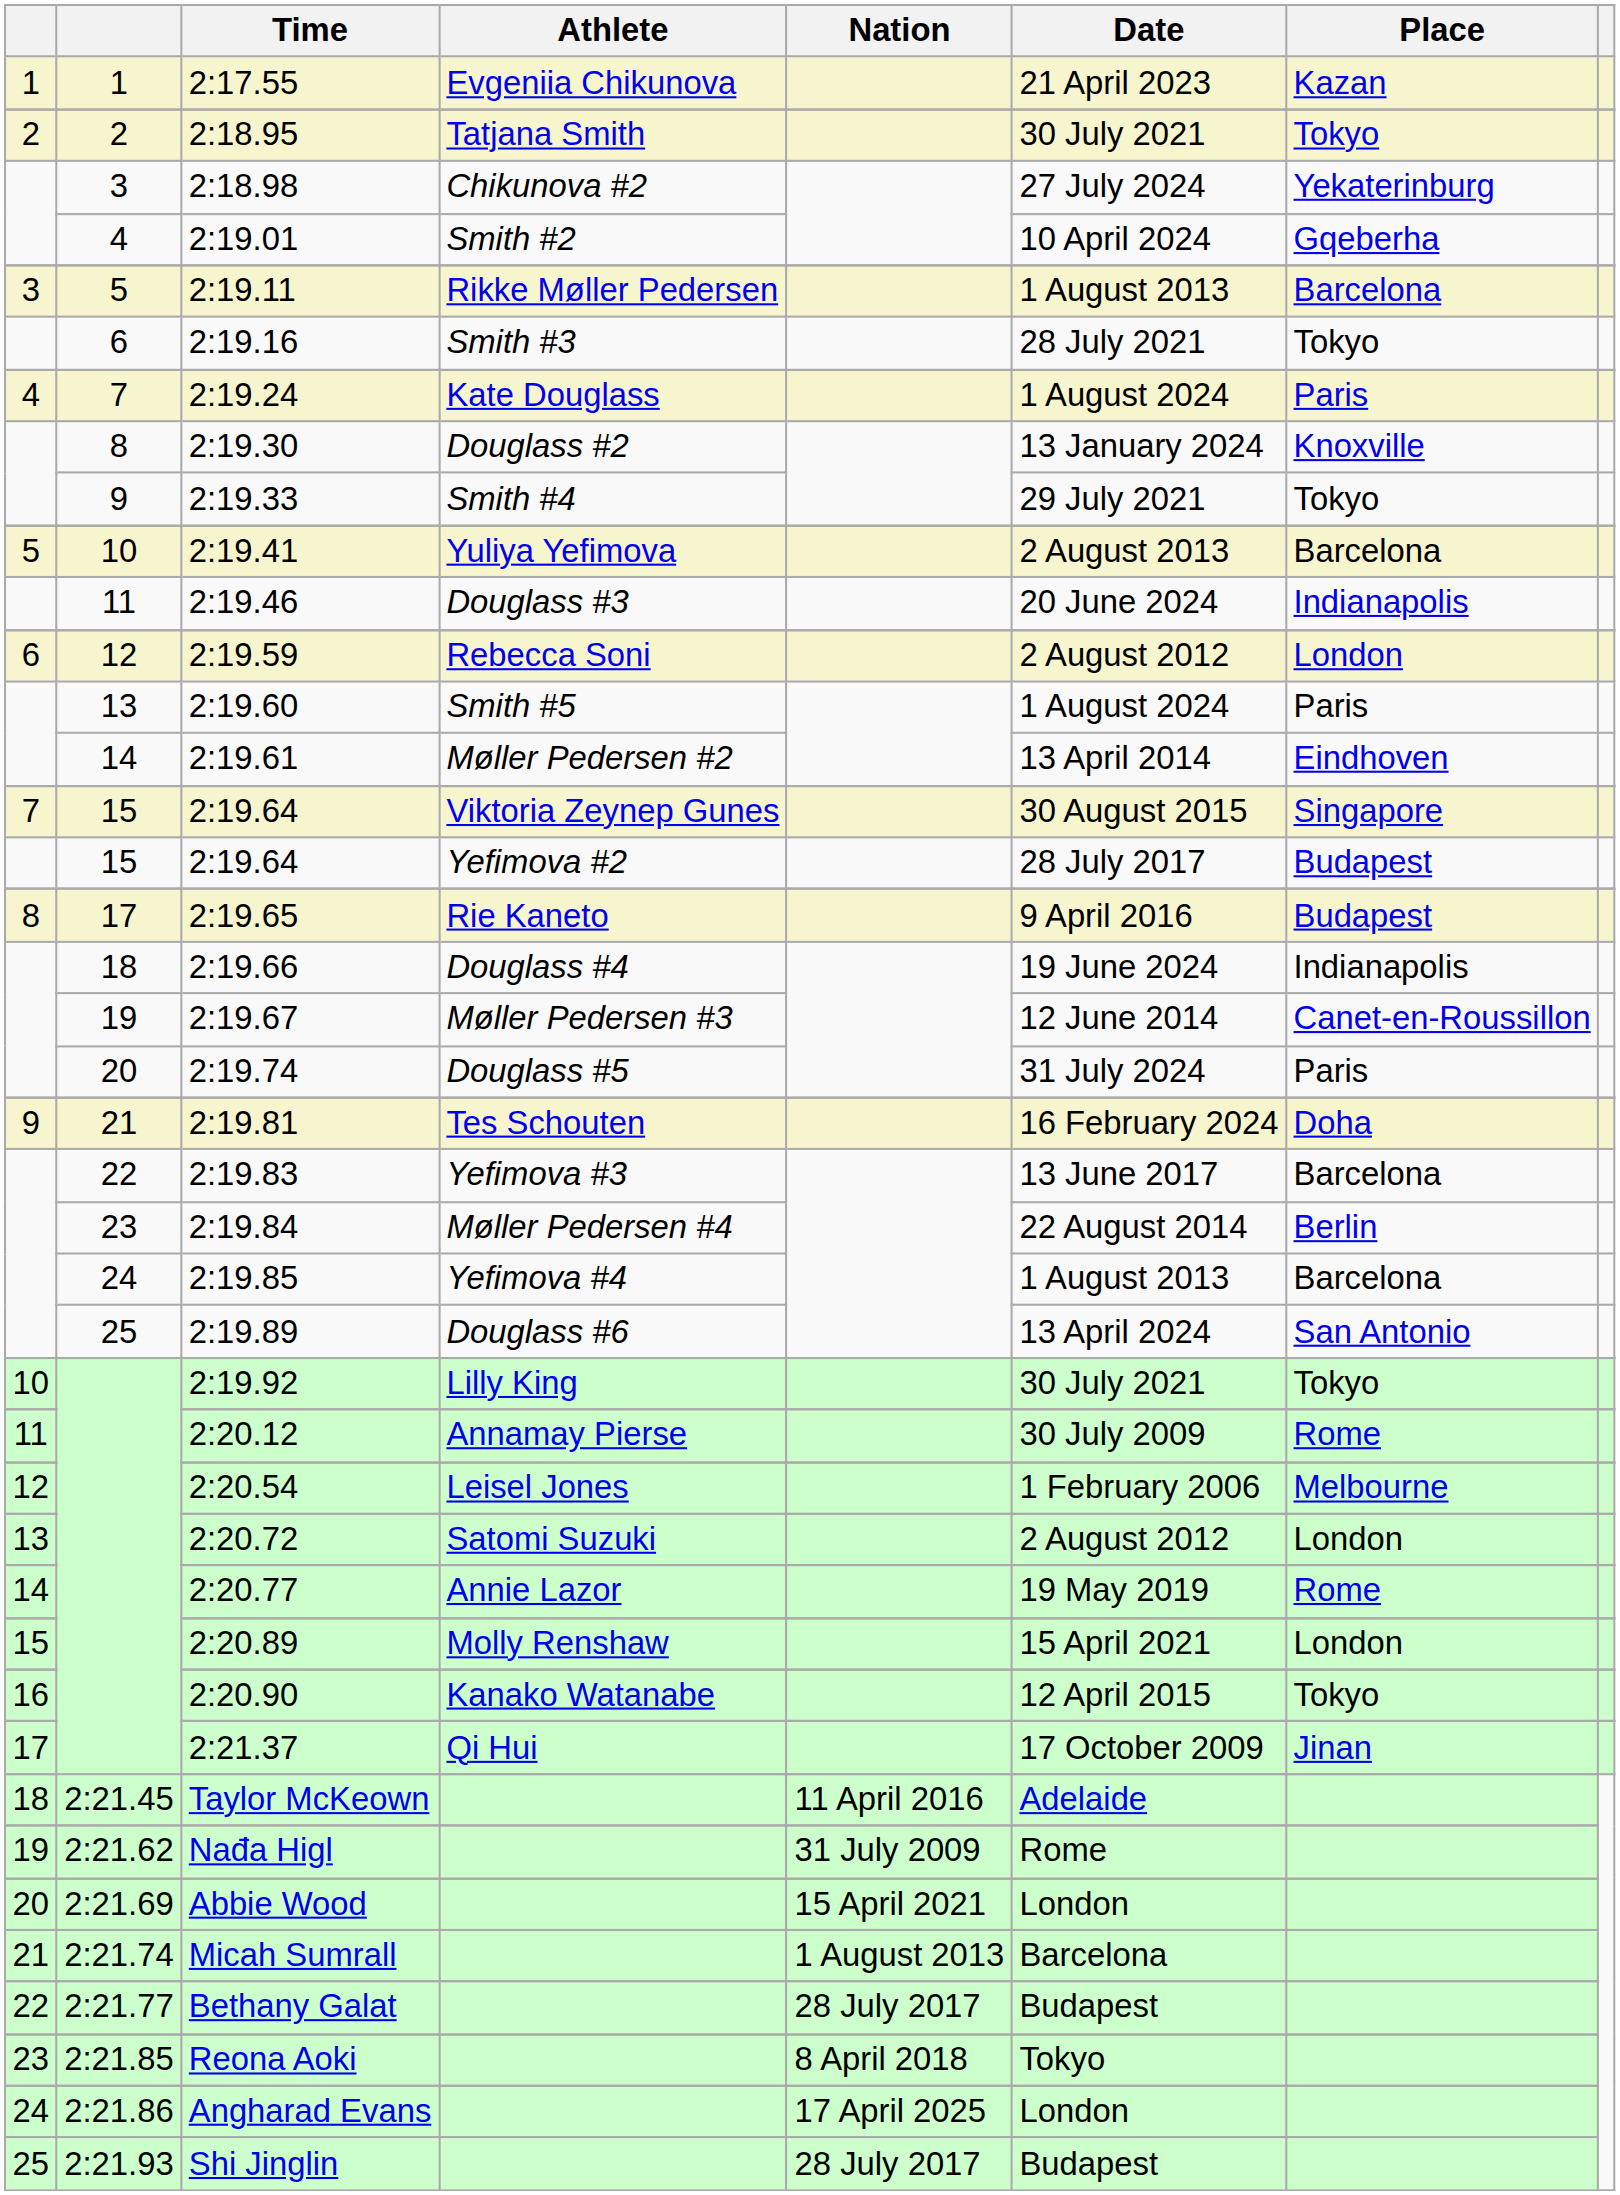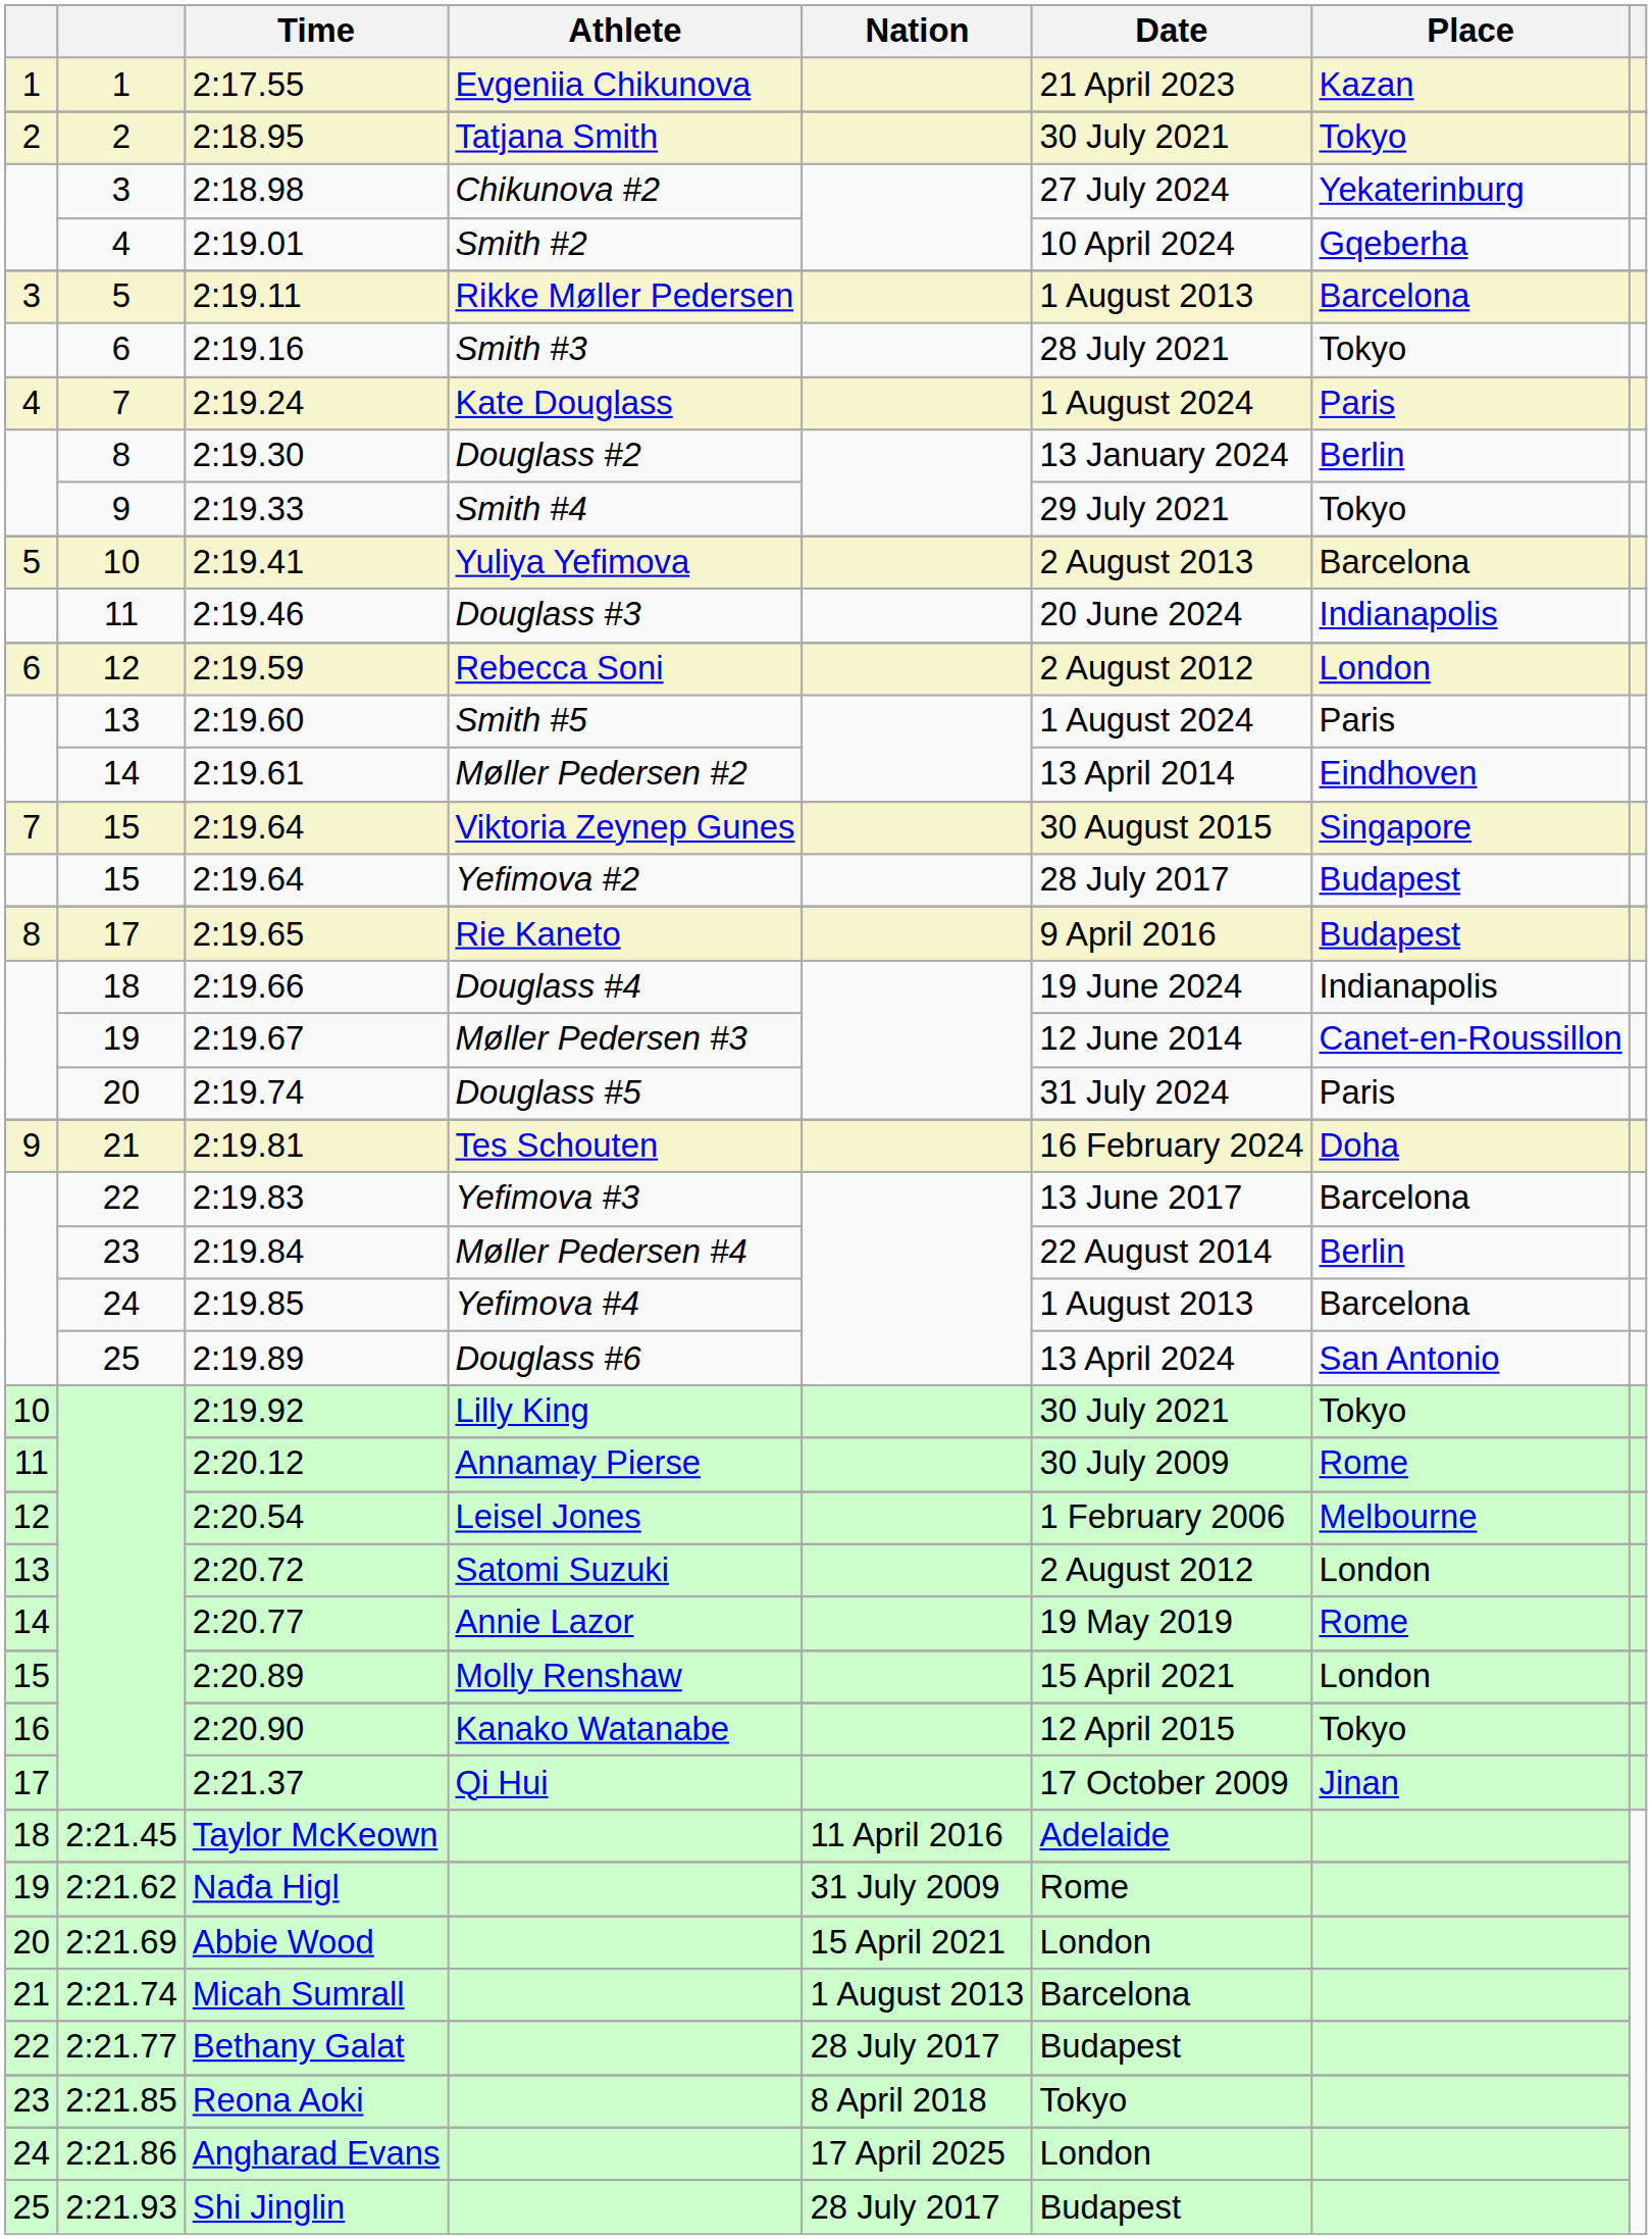2:19.30 | Place: Knoxville -> Berlin
